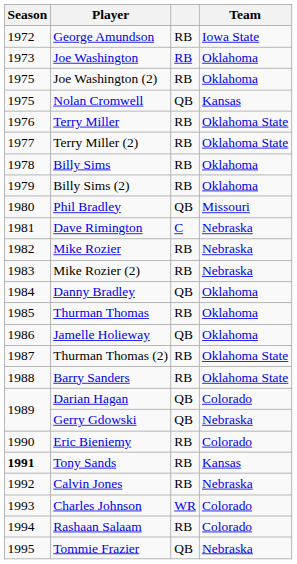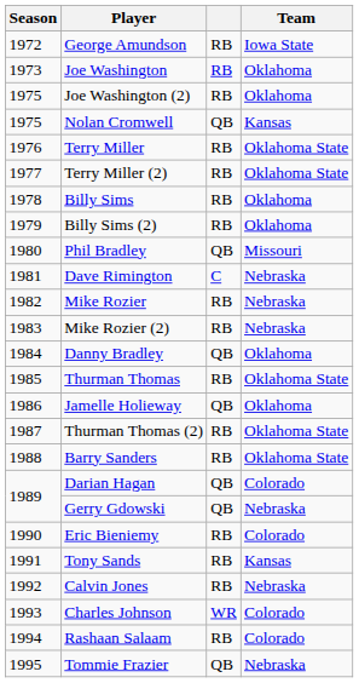Thurman Thomas | Team: Oklahoma -> Oklahoma State
Tony Sands | Season: bold -> normal
